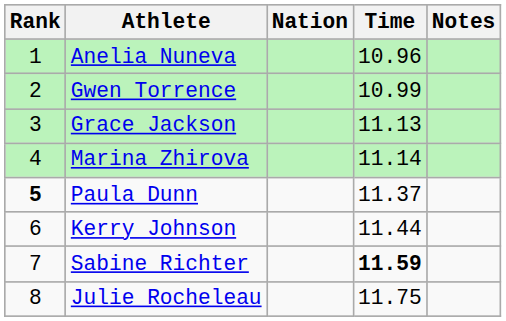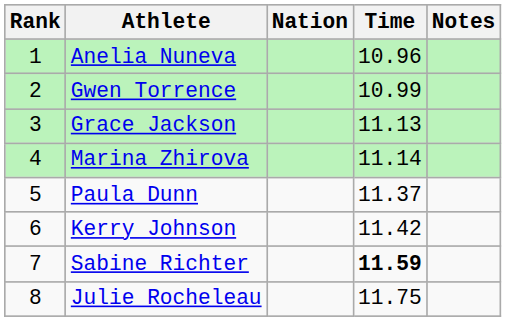Paula Dunn | Rank: bold -> normal
Kerry Johnson | Time: 11.44 -> 11.42
